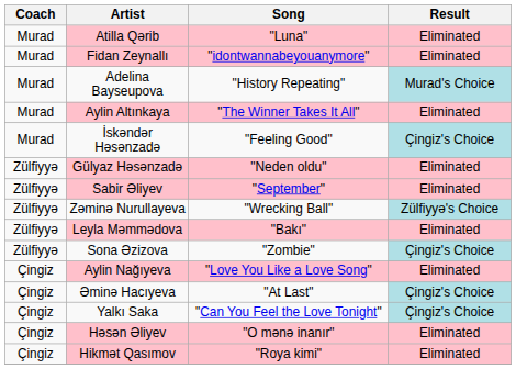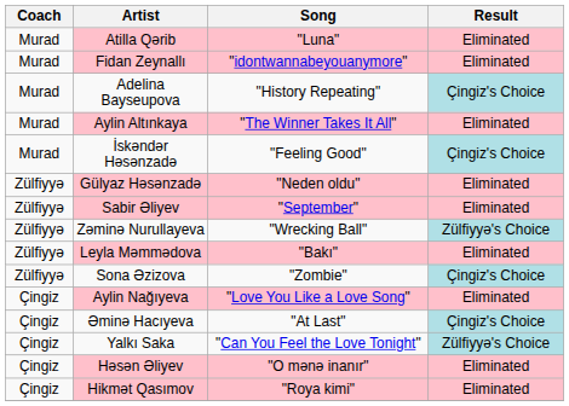Adelina Bayseupova | Result: Murad's Choice -> Çingiz's Choice
Yalkı Saka | Result: Çingiz's Choice -> Zülfiyyə's Choice
